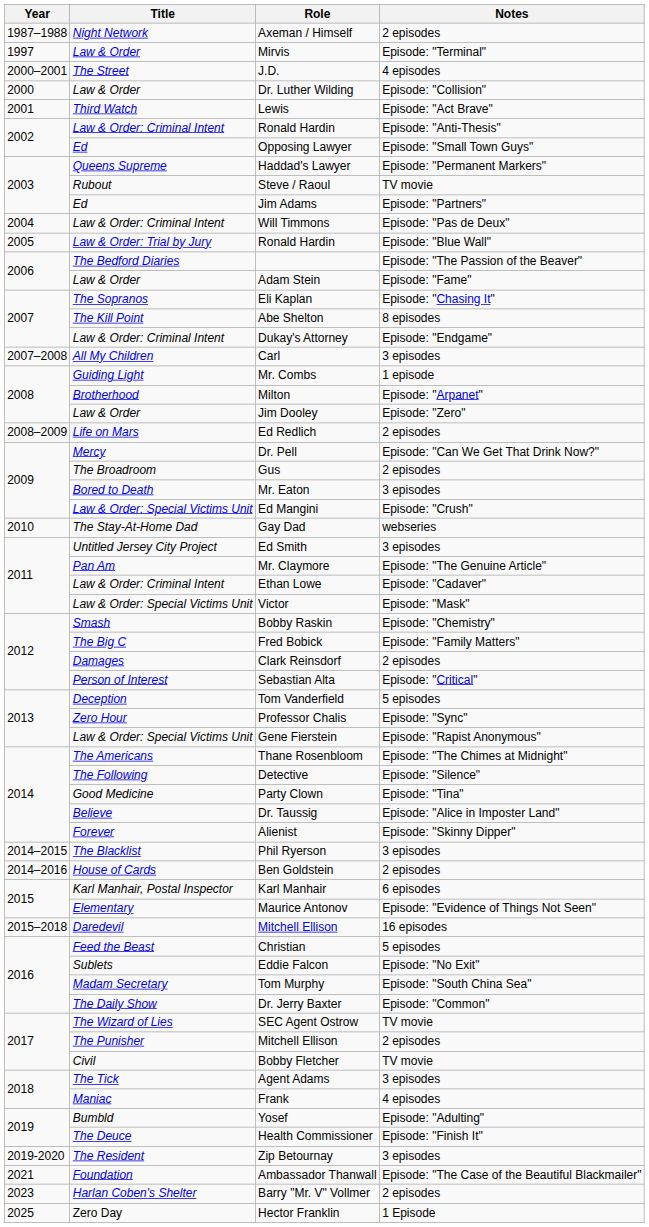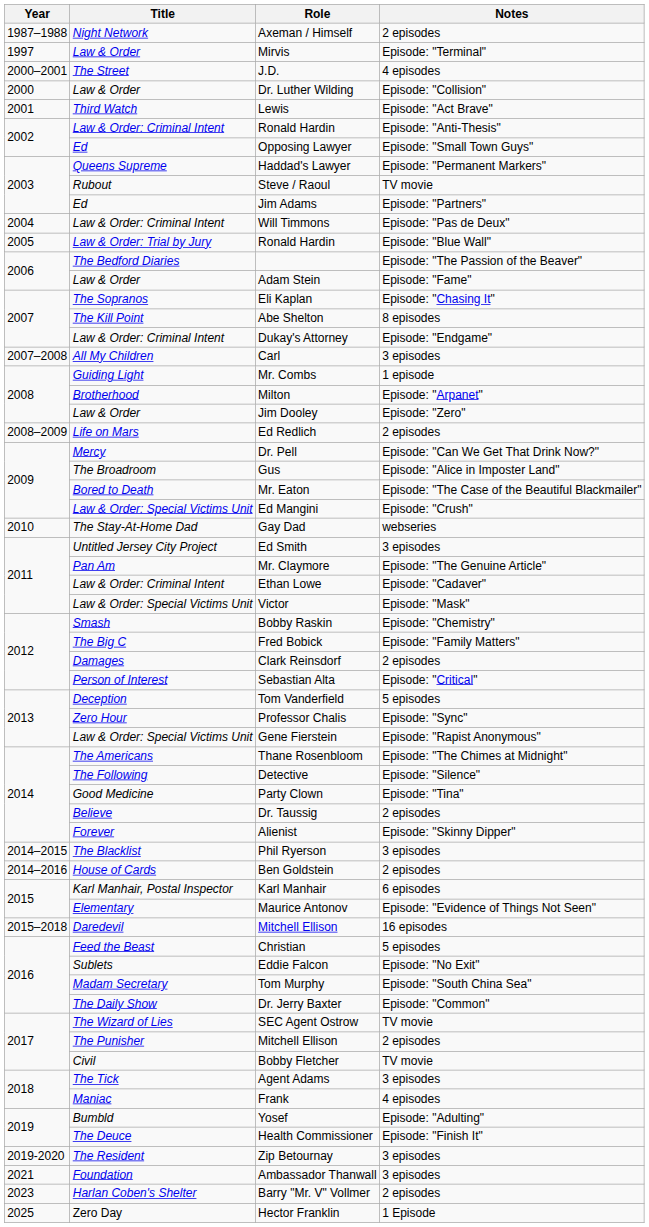Gus | Notes: 2 episodes -> Episode: "Alice in Imposter Land"
Mr. Eaton | Notes: 3 episodes -> Episode: "The Case of the Beautiful Blackmailer"
Dr. Taussig | Notes: Episode: "Alice in Imposter Land" -> 2 episodes
Ambassador Thanwall | Notes: Episode: "The Case of the Beautiful Blackmailer" -> 3 episodes
